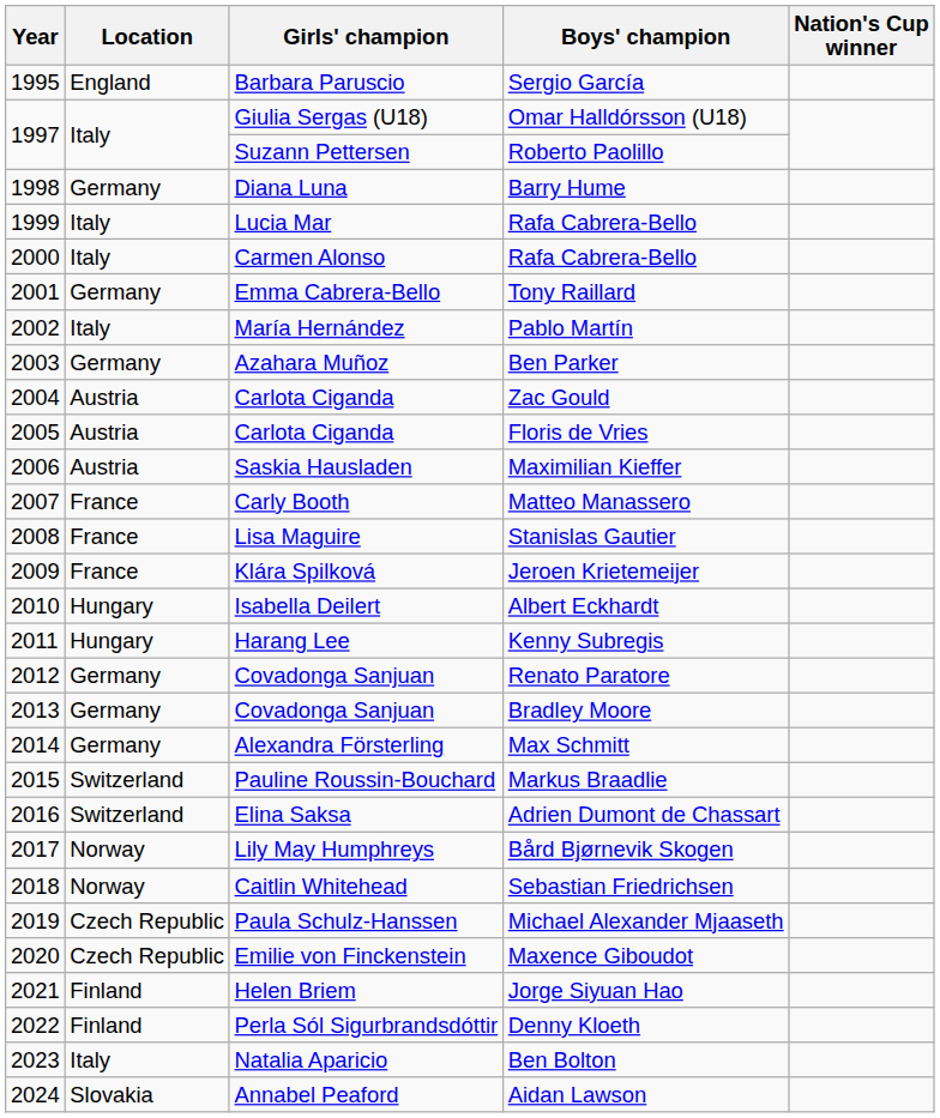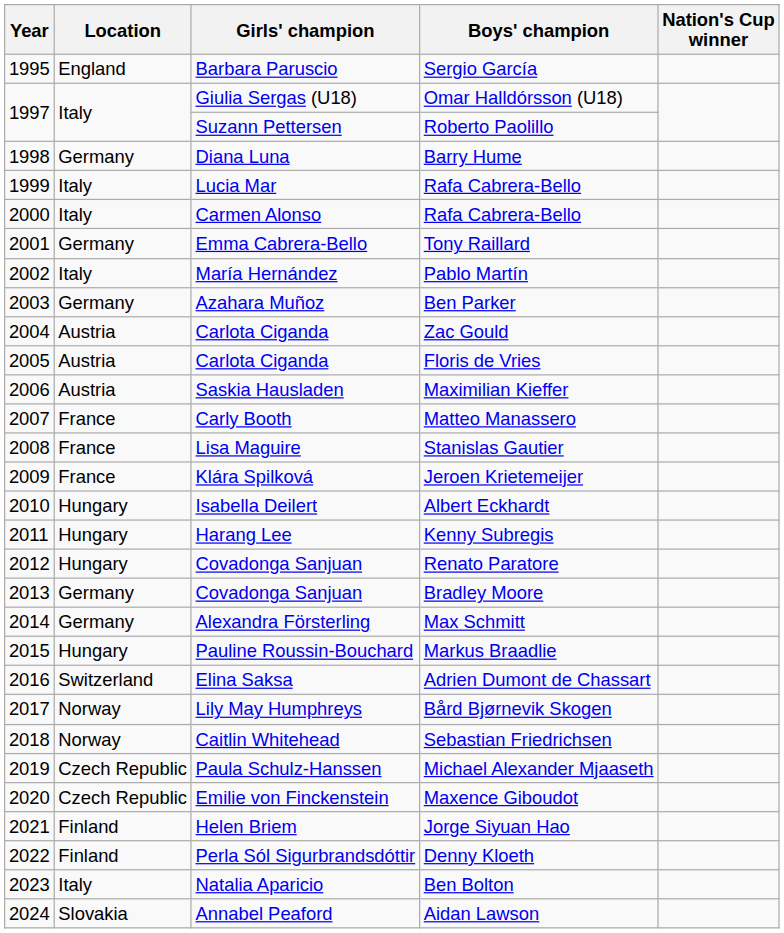Renato Paratore | Location: Germany -> Hungary
Markus Braadlie | Location: Switzerland -> Hungary
